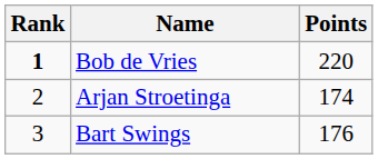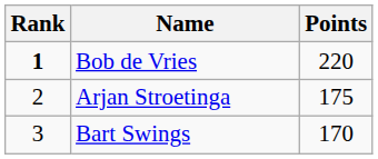Arjan Stroetinga | Points: 174 -> 175
Bart Swings | Points: 176 -> 170
